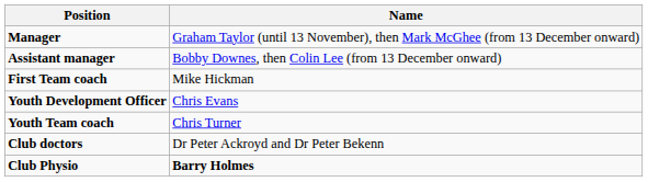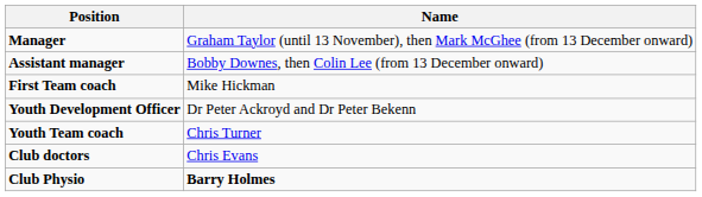Youth Development Officer | Name: Chris Evans -> Dr Peter Ackroyd and Dr Peter Bekenn
Club doctors | Name: Dr Peter Ackroyd and Dr Peter Bekenn -> Chris Evans
